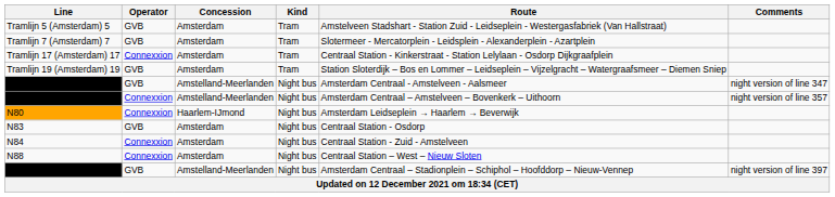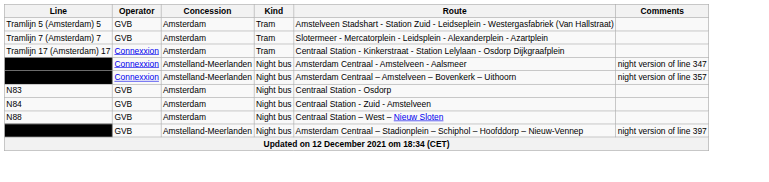- row: Tramlijn 19 (Amsterdam) 19 | GVB | Amsterdam | Tram | Station Sloterdijk – Bos en Lommer – Leidseplein – Vijzelgracht – Watergraafsmeer – Diemen Sniep
N47 | Operator: GVB -> Connexxion
- row: N80 | Connexxion | Haarlem-IJmond | Night bus | Amsterdam Leidseplein → Haarlem → Beverwijk
N84 | Operator: Connexxion -> GVB
N88 | Operator: Connexxion -> GVB
